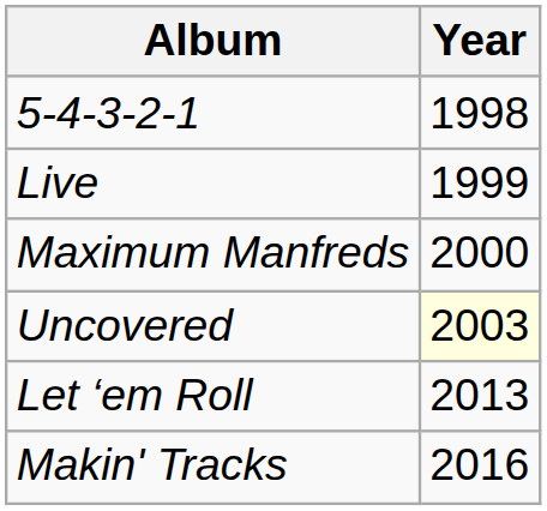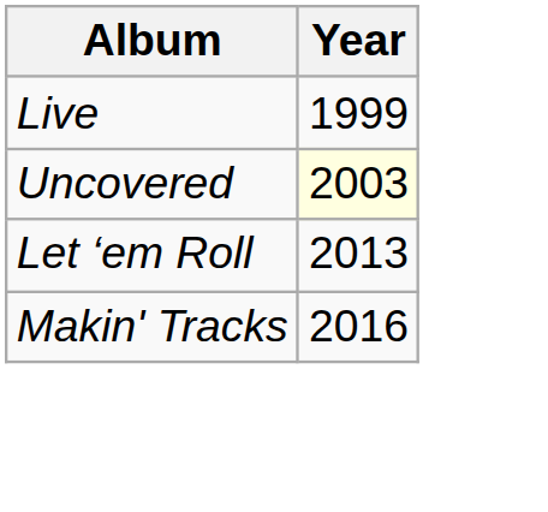- row: 5-4-3-2-1 | 1998
- row: Maximum Manfreds | 2000
